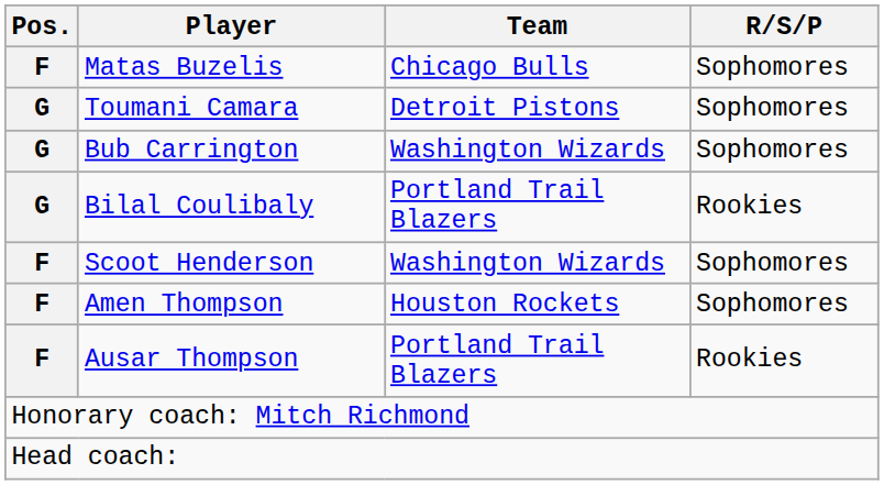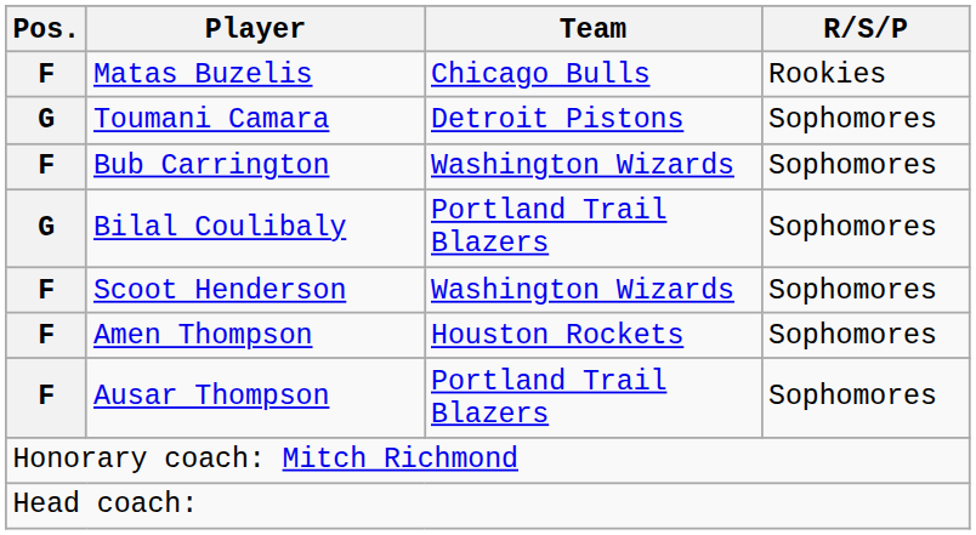Matas Buzelis | R/S/P: Sophomores -> Rookies
Bub Carrington | Pos.: G -> F
Bilal Coulibaly | R/S/P: Rookies -> Sophomores
Ausar Thompson | R/S/P: Rookies -> Sophomores
